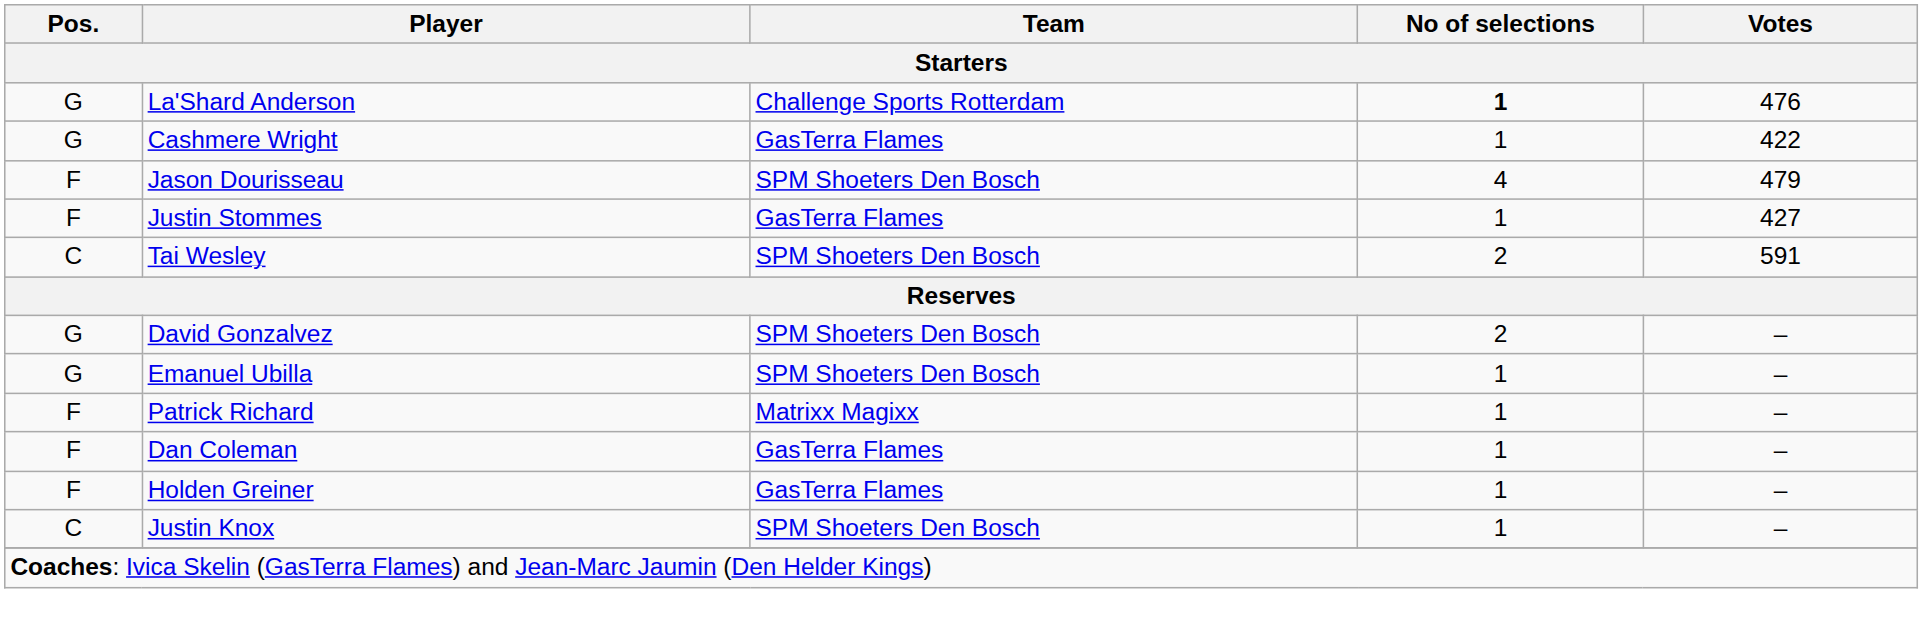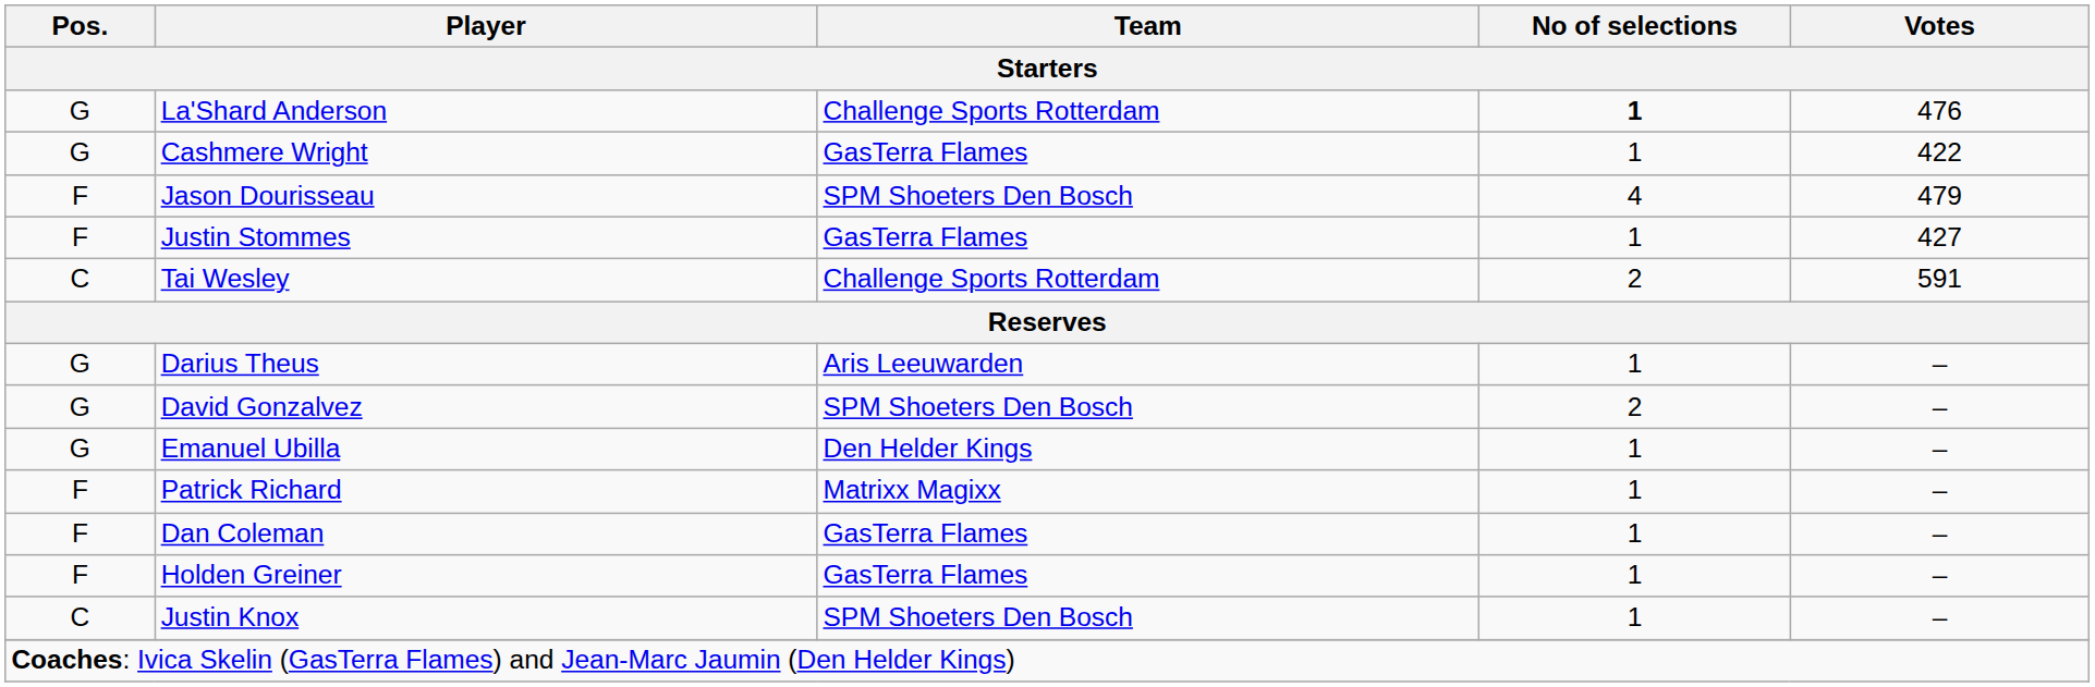Tai Wesley | Team: SPM Shoeters Den Bosch -> Challenge Sports Rotterdam
+ row: G | Darius Theus | Aris Leeuwarden | 1 | –
Emanuel Ubilla | Team: SPM Shoeters Den Bosch -> Den Helder Kings
